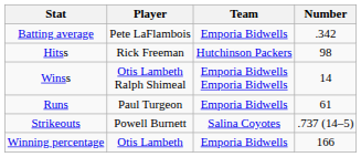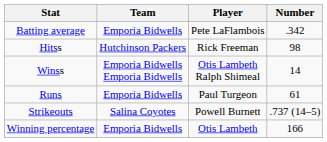columns swapped: Player <-> Team
